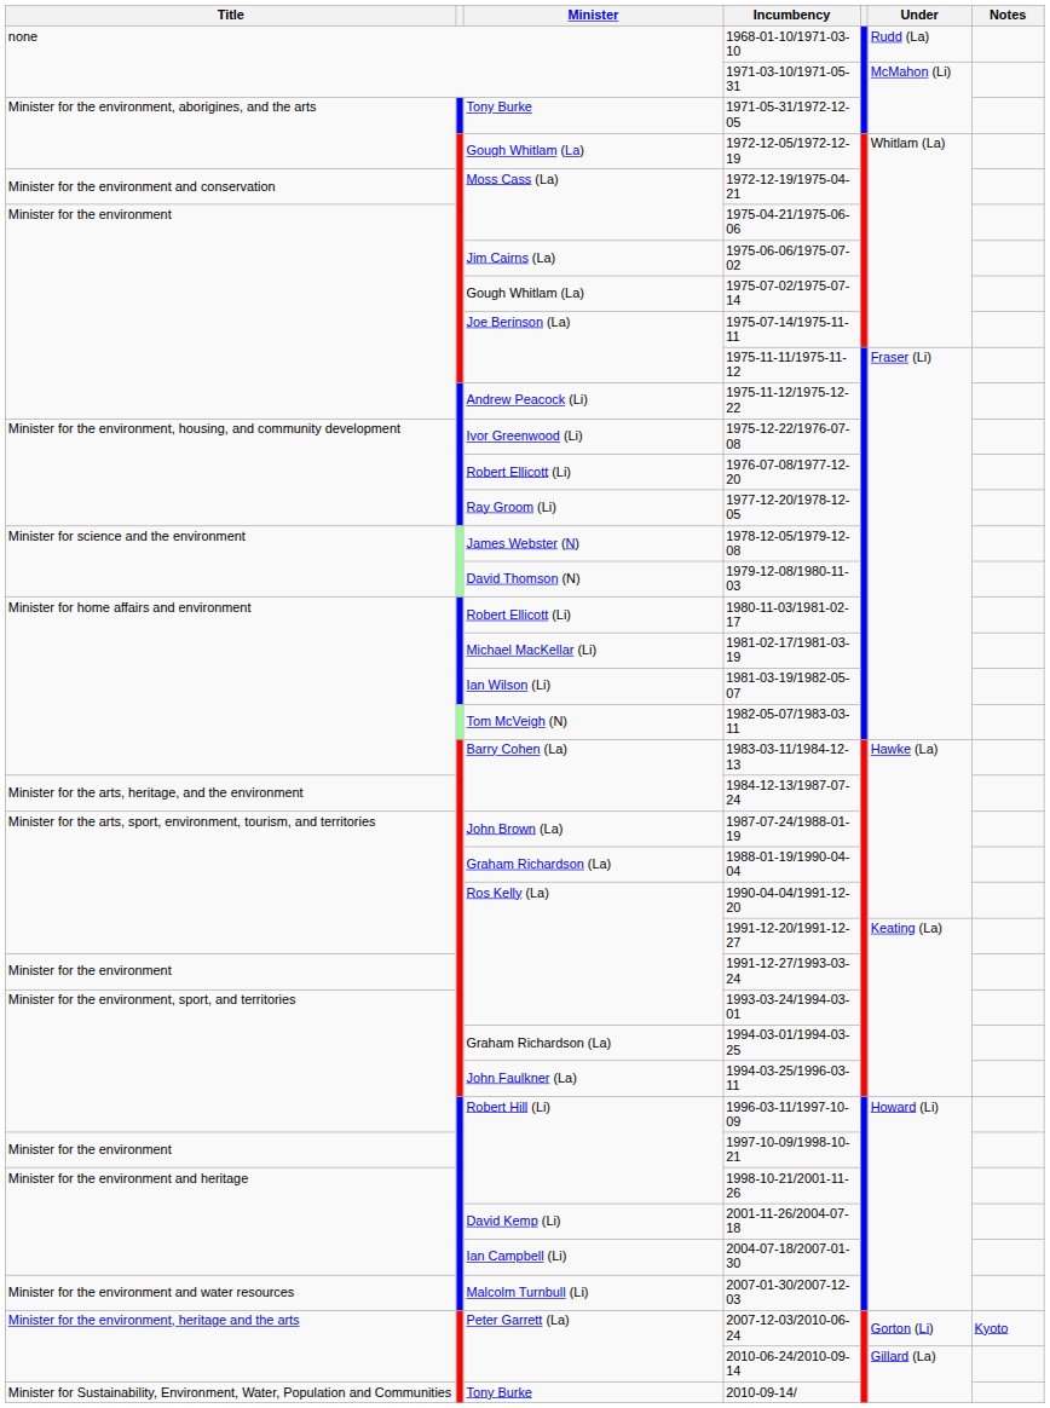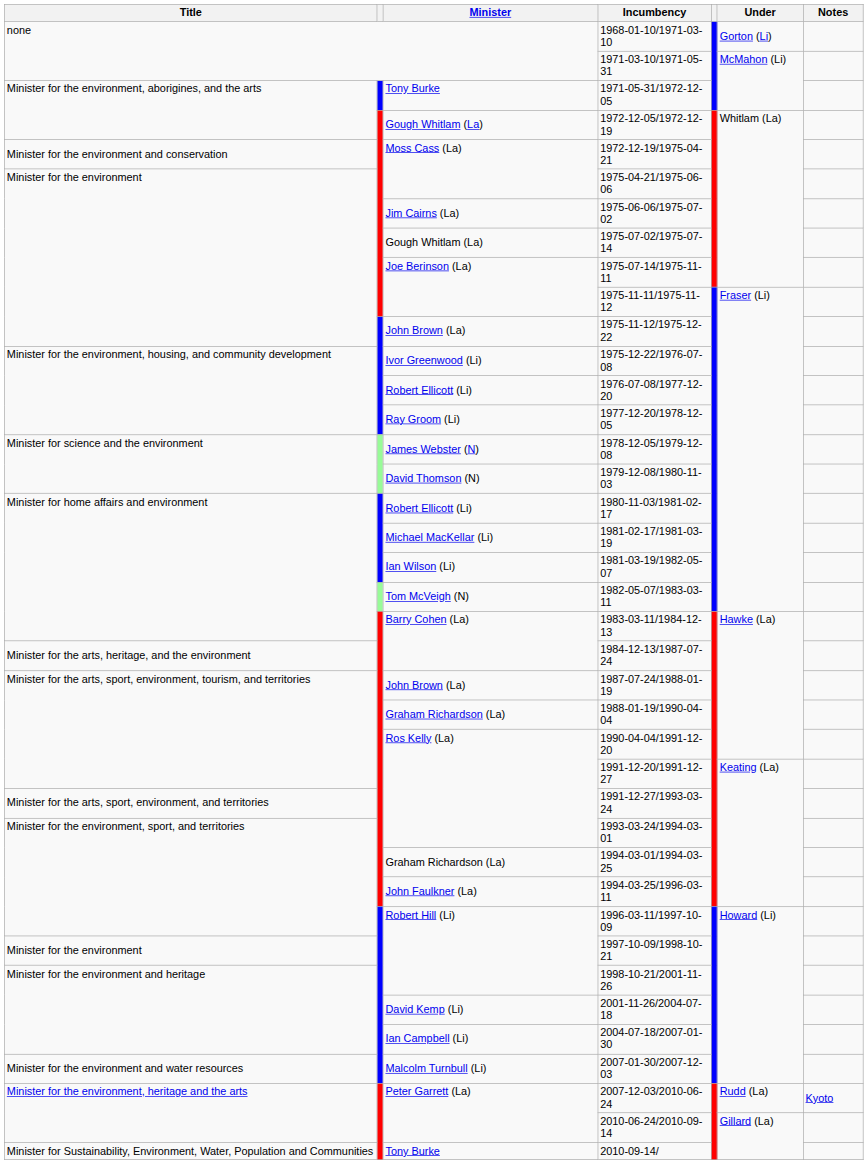1968-01-10/1971-03-10 | Under: Rudd (La) -> Gorton (Li)
1975-11-12/1975-12-22 | Minister: Andrew Peacock (Li) -> John Brown (La)
1991-12-27/1993-03-24 | Title: Minister for the environment -> Minister for the arts, sport, environment, and territories
2007-12-03/2010-06-24 | Under: Gorton (Li) -> Rudd (La)
